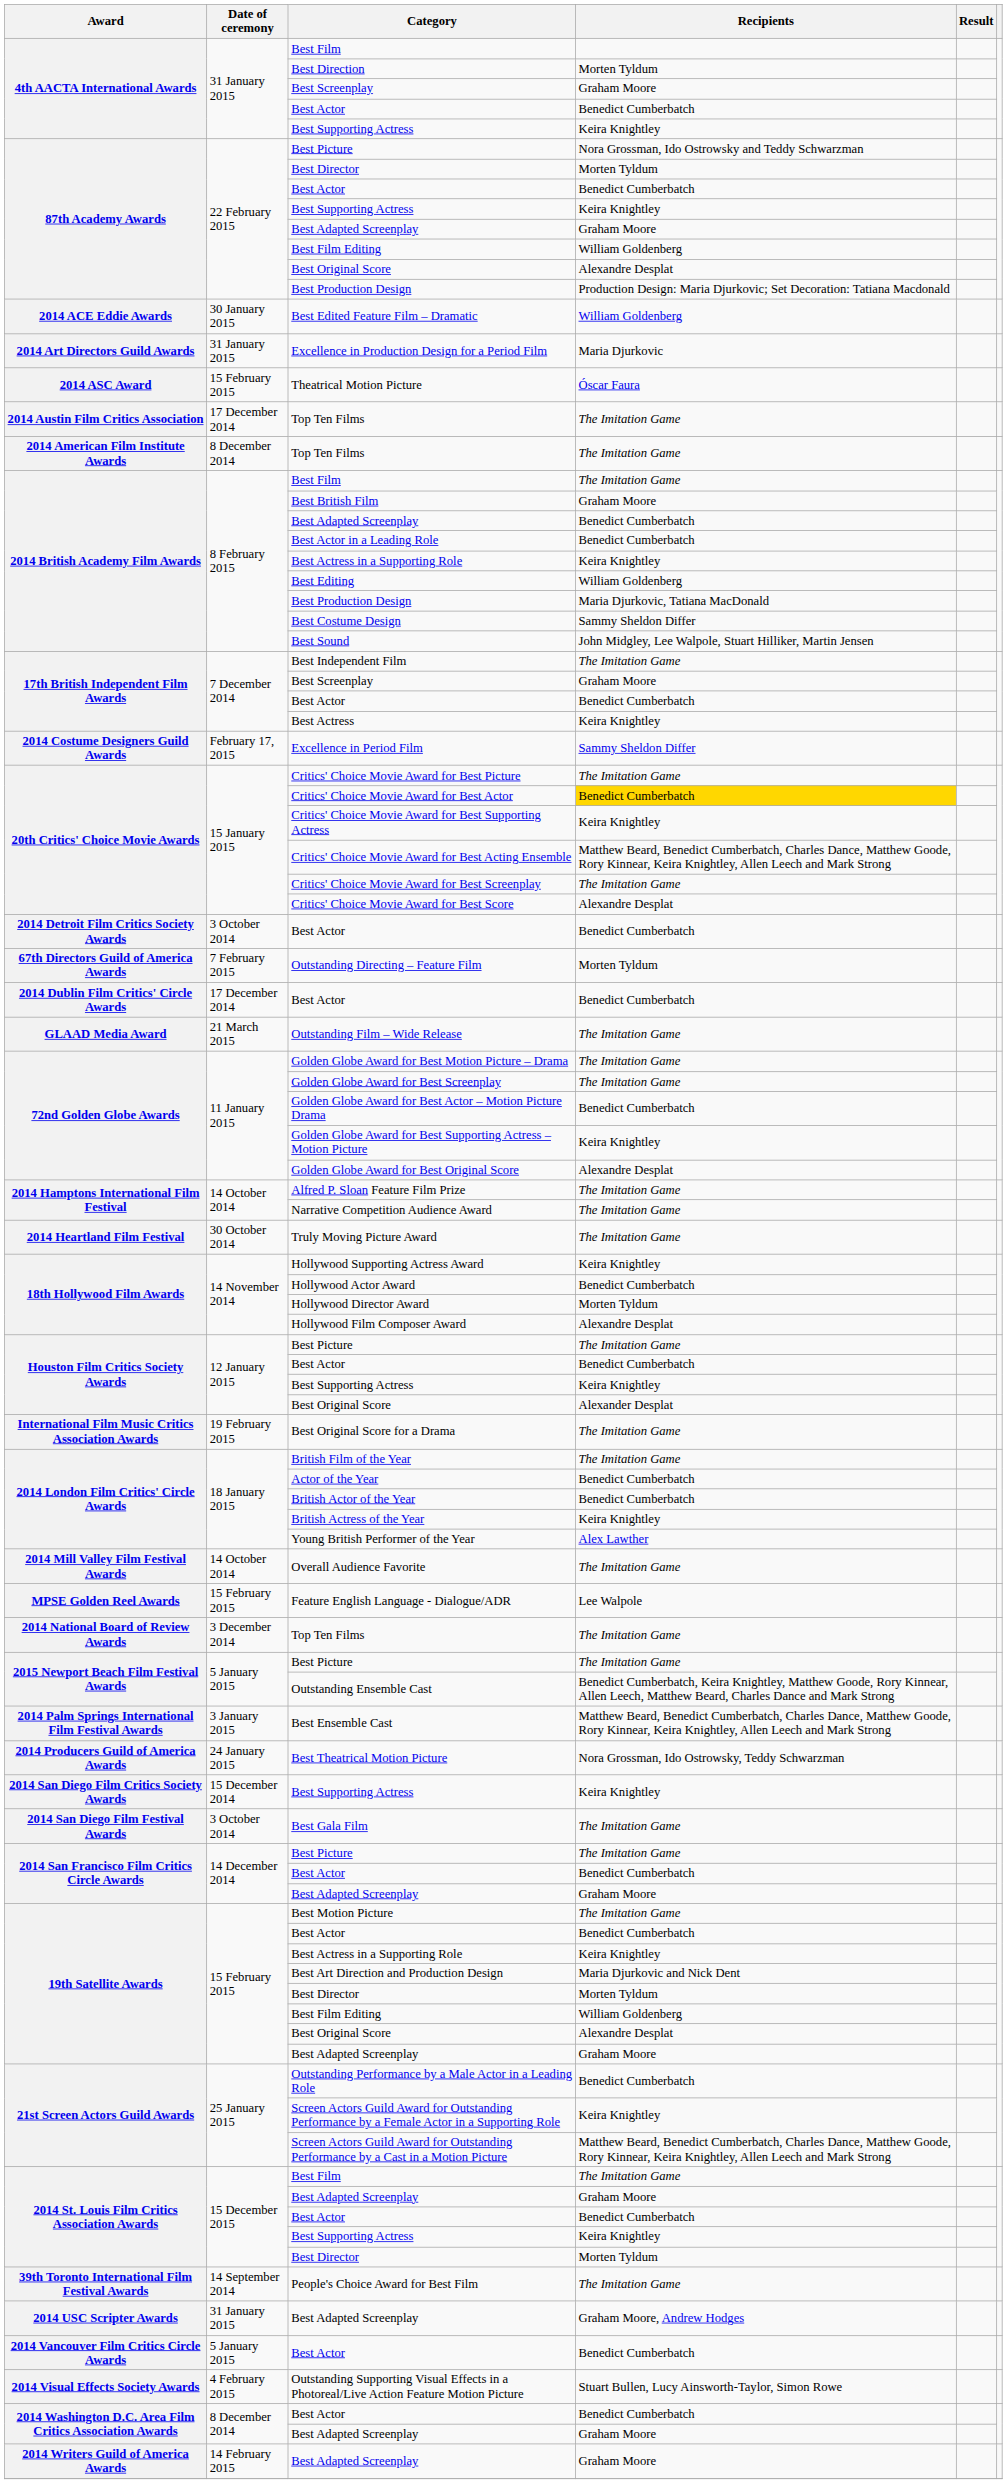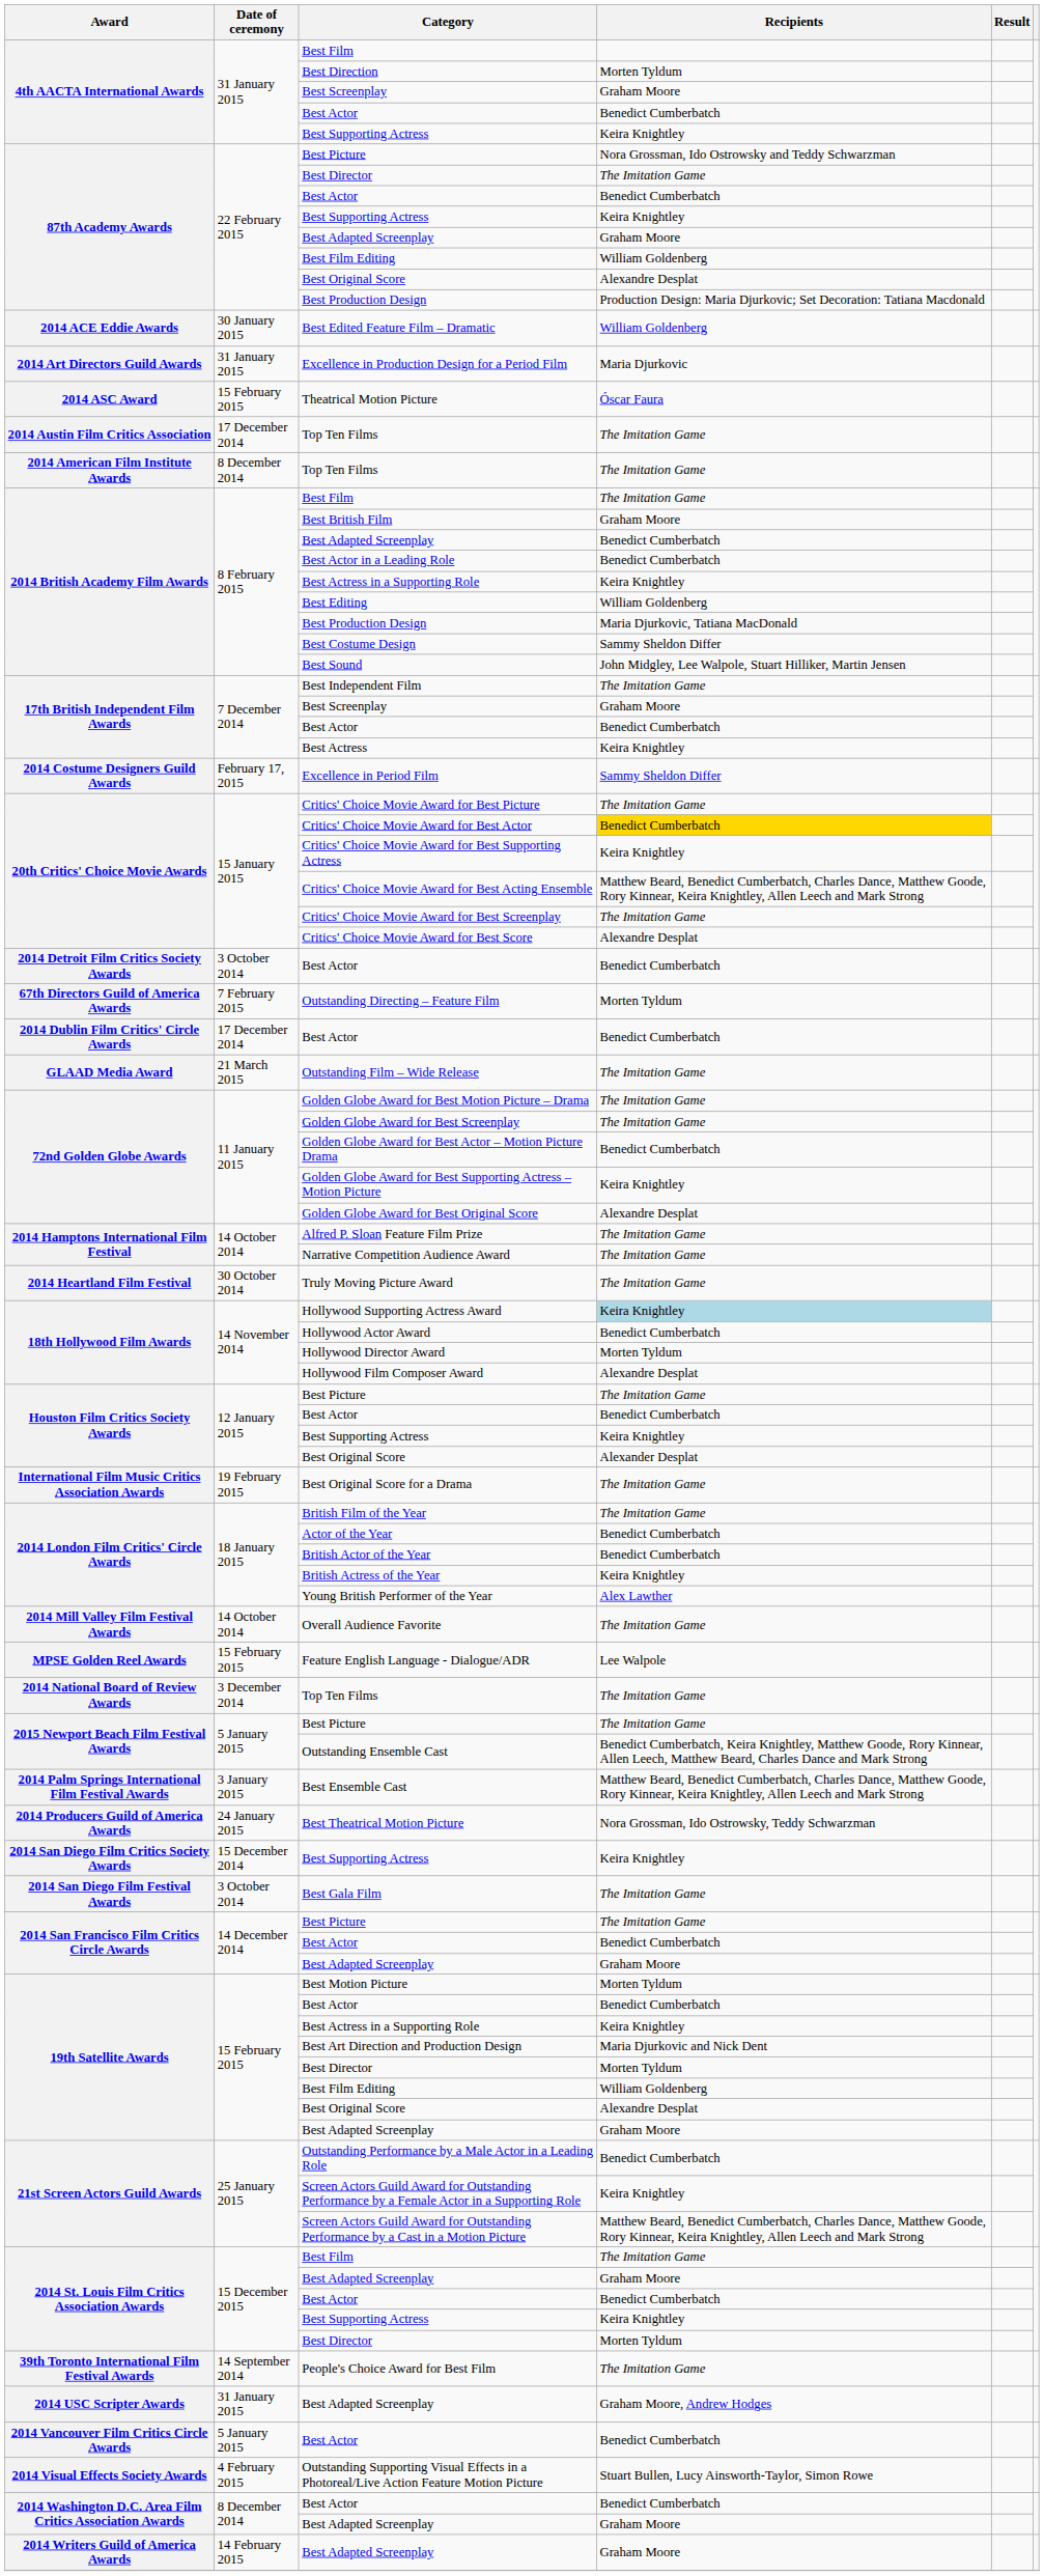87th Academy Awards / Best Director | Recipients: Morten Tyldum -> The Imitation Game
Hollywood Supporting Actress Award | Recipients: no background -> lightblue background
Best Motion Picture | Recipients: The Imitation Game -> Morten Tyldum
